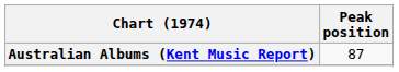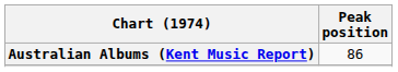Australian Albums (Kent Music Report) | Peak position: 87 -> 86
